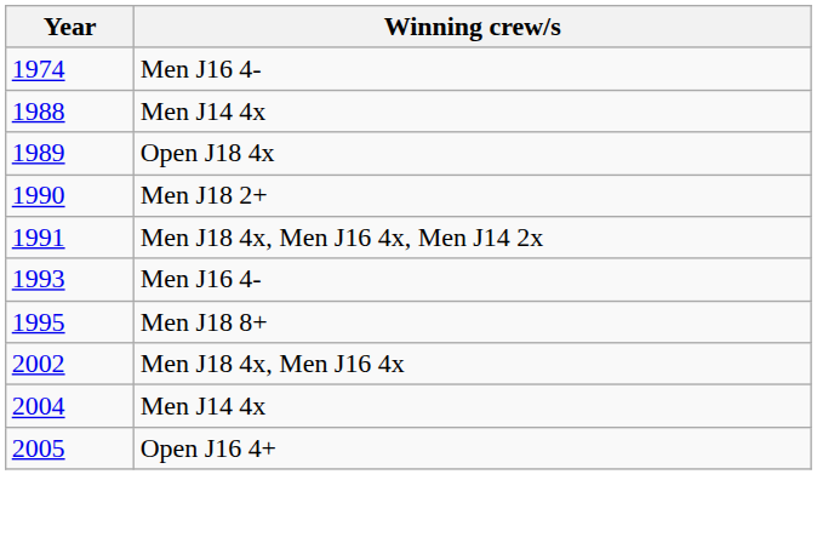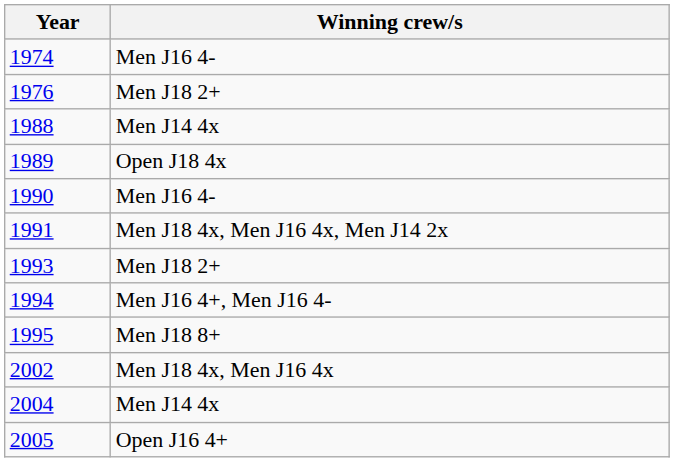+ row: 1976 | Men J18 2+
1990 | Winning crew/s: Men J18 2+ -> Men J16 4-
1993 | Winning crew/s: Men J16 4- -> Men J18 2+
+ row: 1994 | Men J16 4+, Men J16 4-
